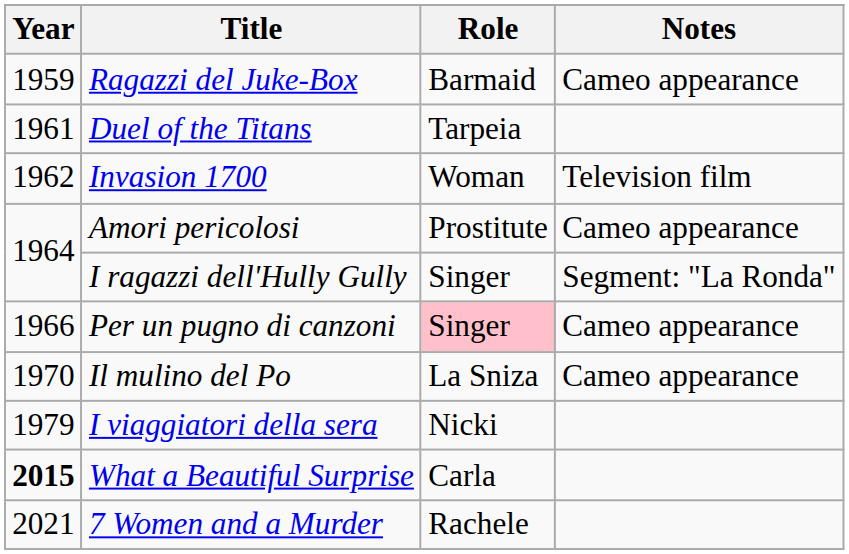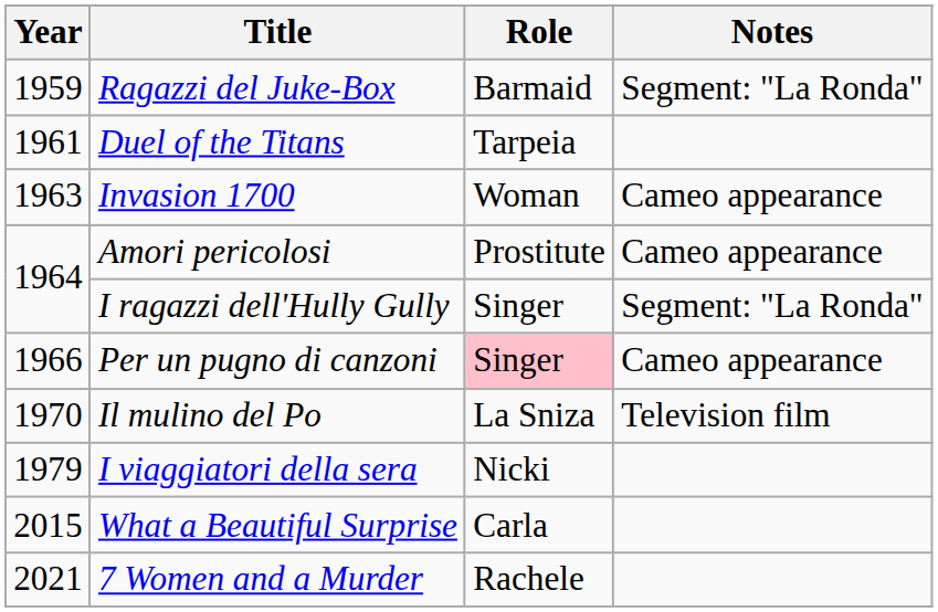Ragazzi del Juke-Box | Notes: Cameo appearance -> Segment: "La Ronda"
Invasion 1700 | Year: 1962 -> 1963
Invasion 1700 | Notes: Television film -> Cameo appearance
Il mulino del Po | Notes: Cameo appearance -> Television film
What a Beautiful Surprise | Year: bold -> normal
